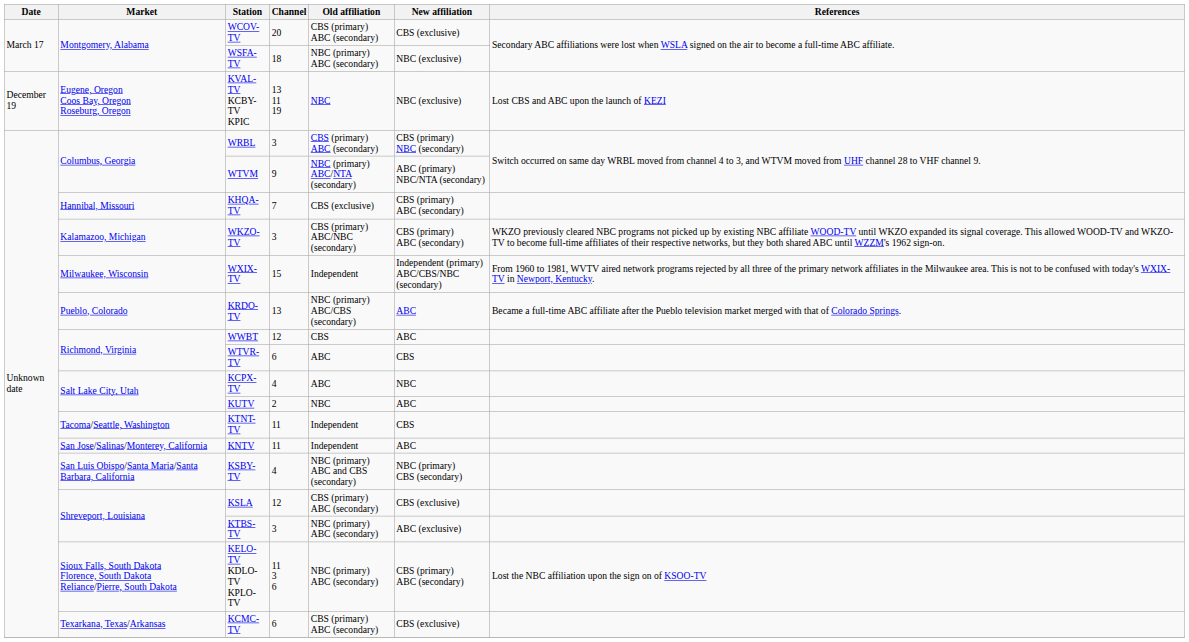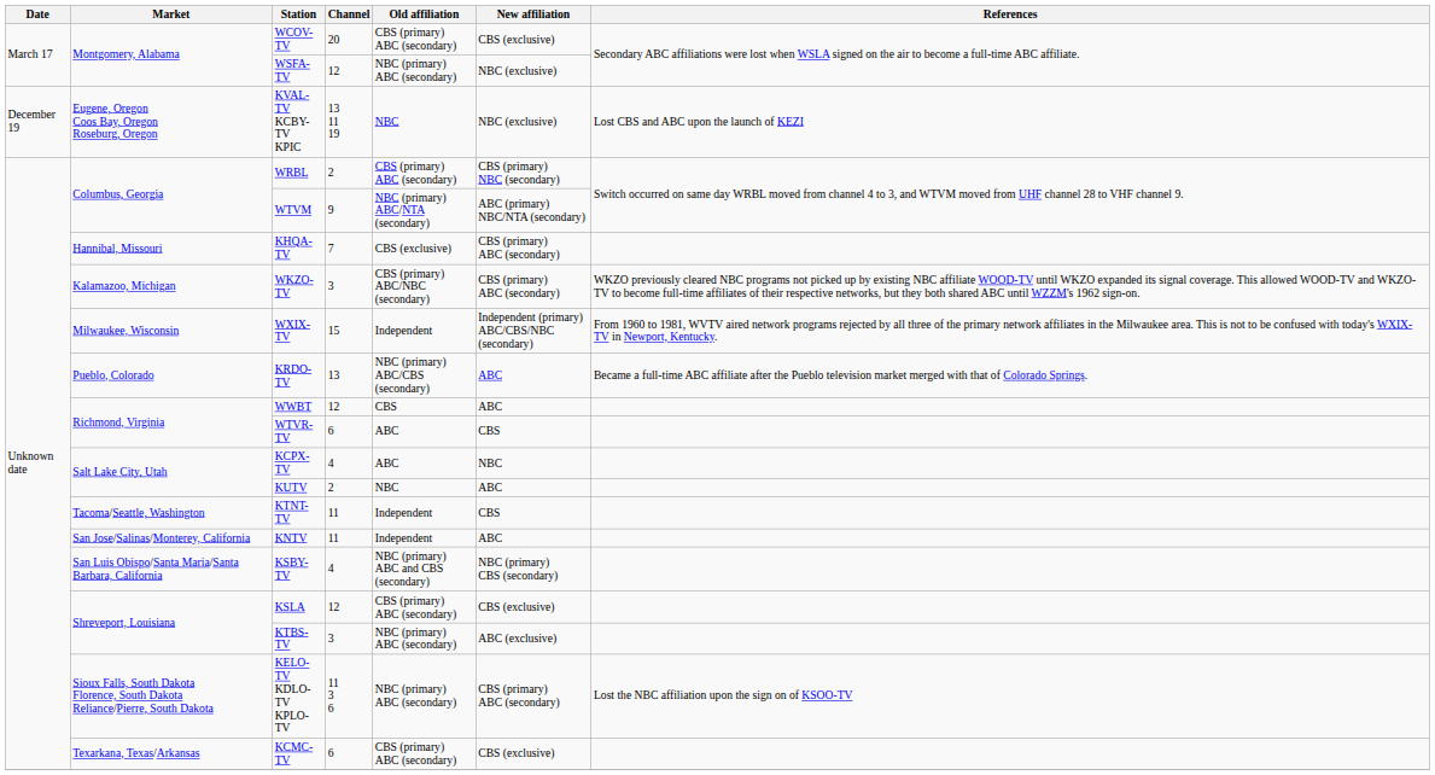WSFA-TV | Channel: 18 -> 12
WRBL | Channel: 3 -> 2
